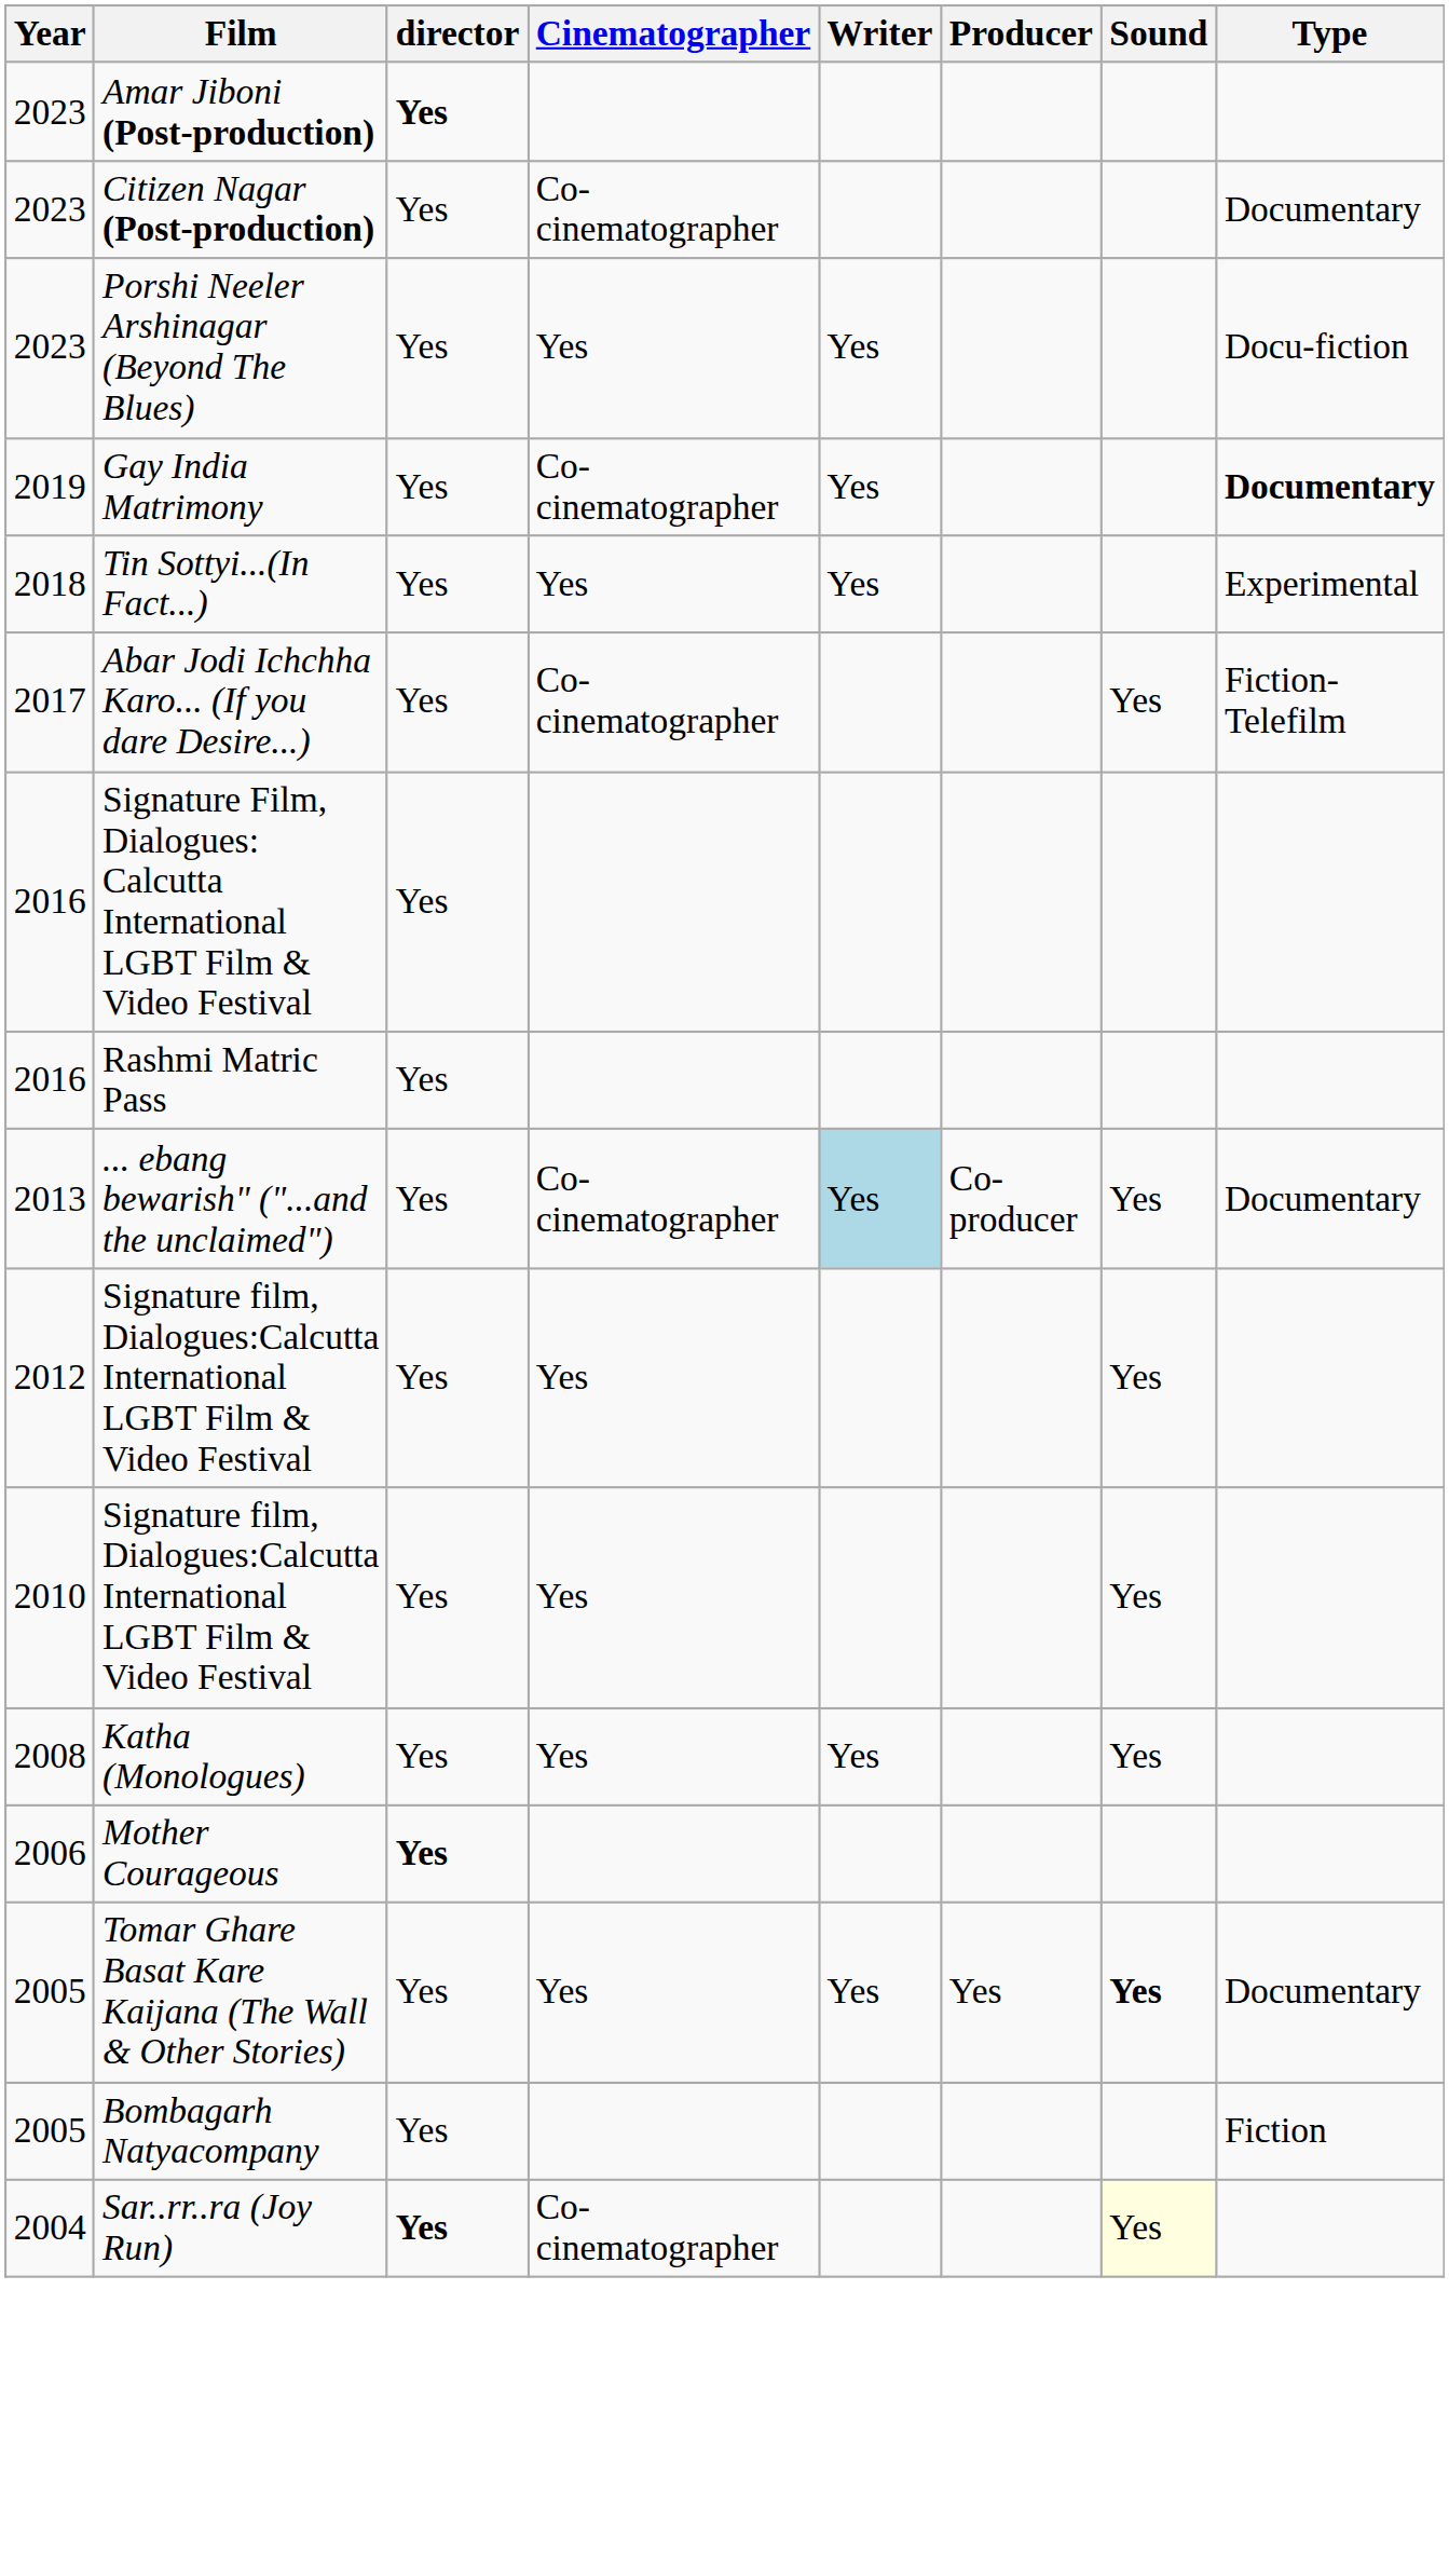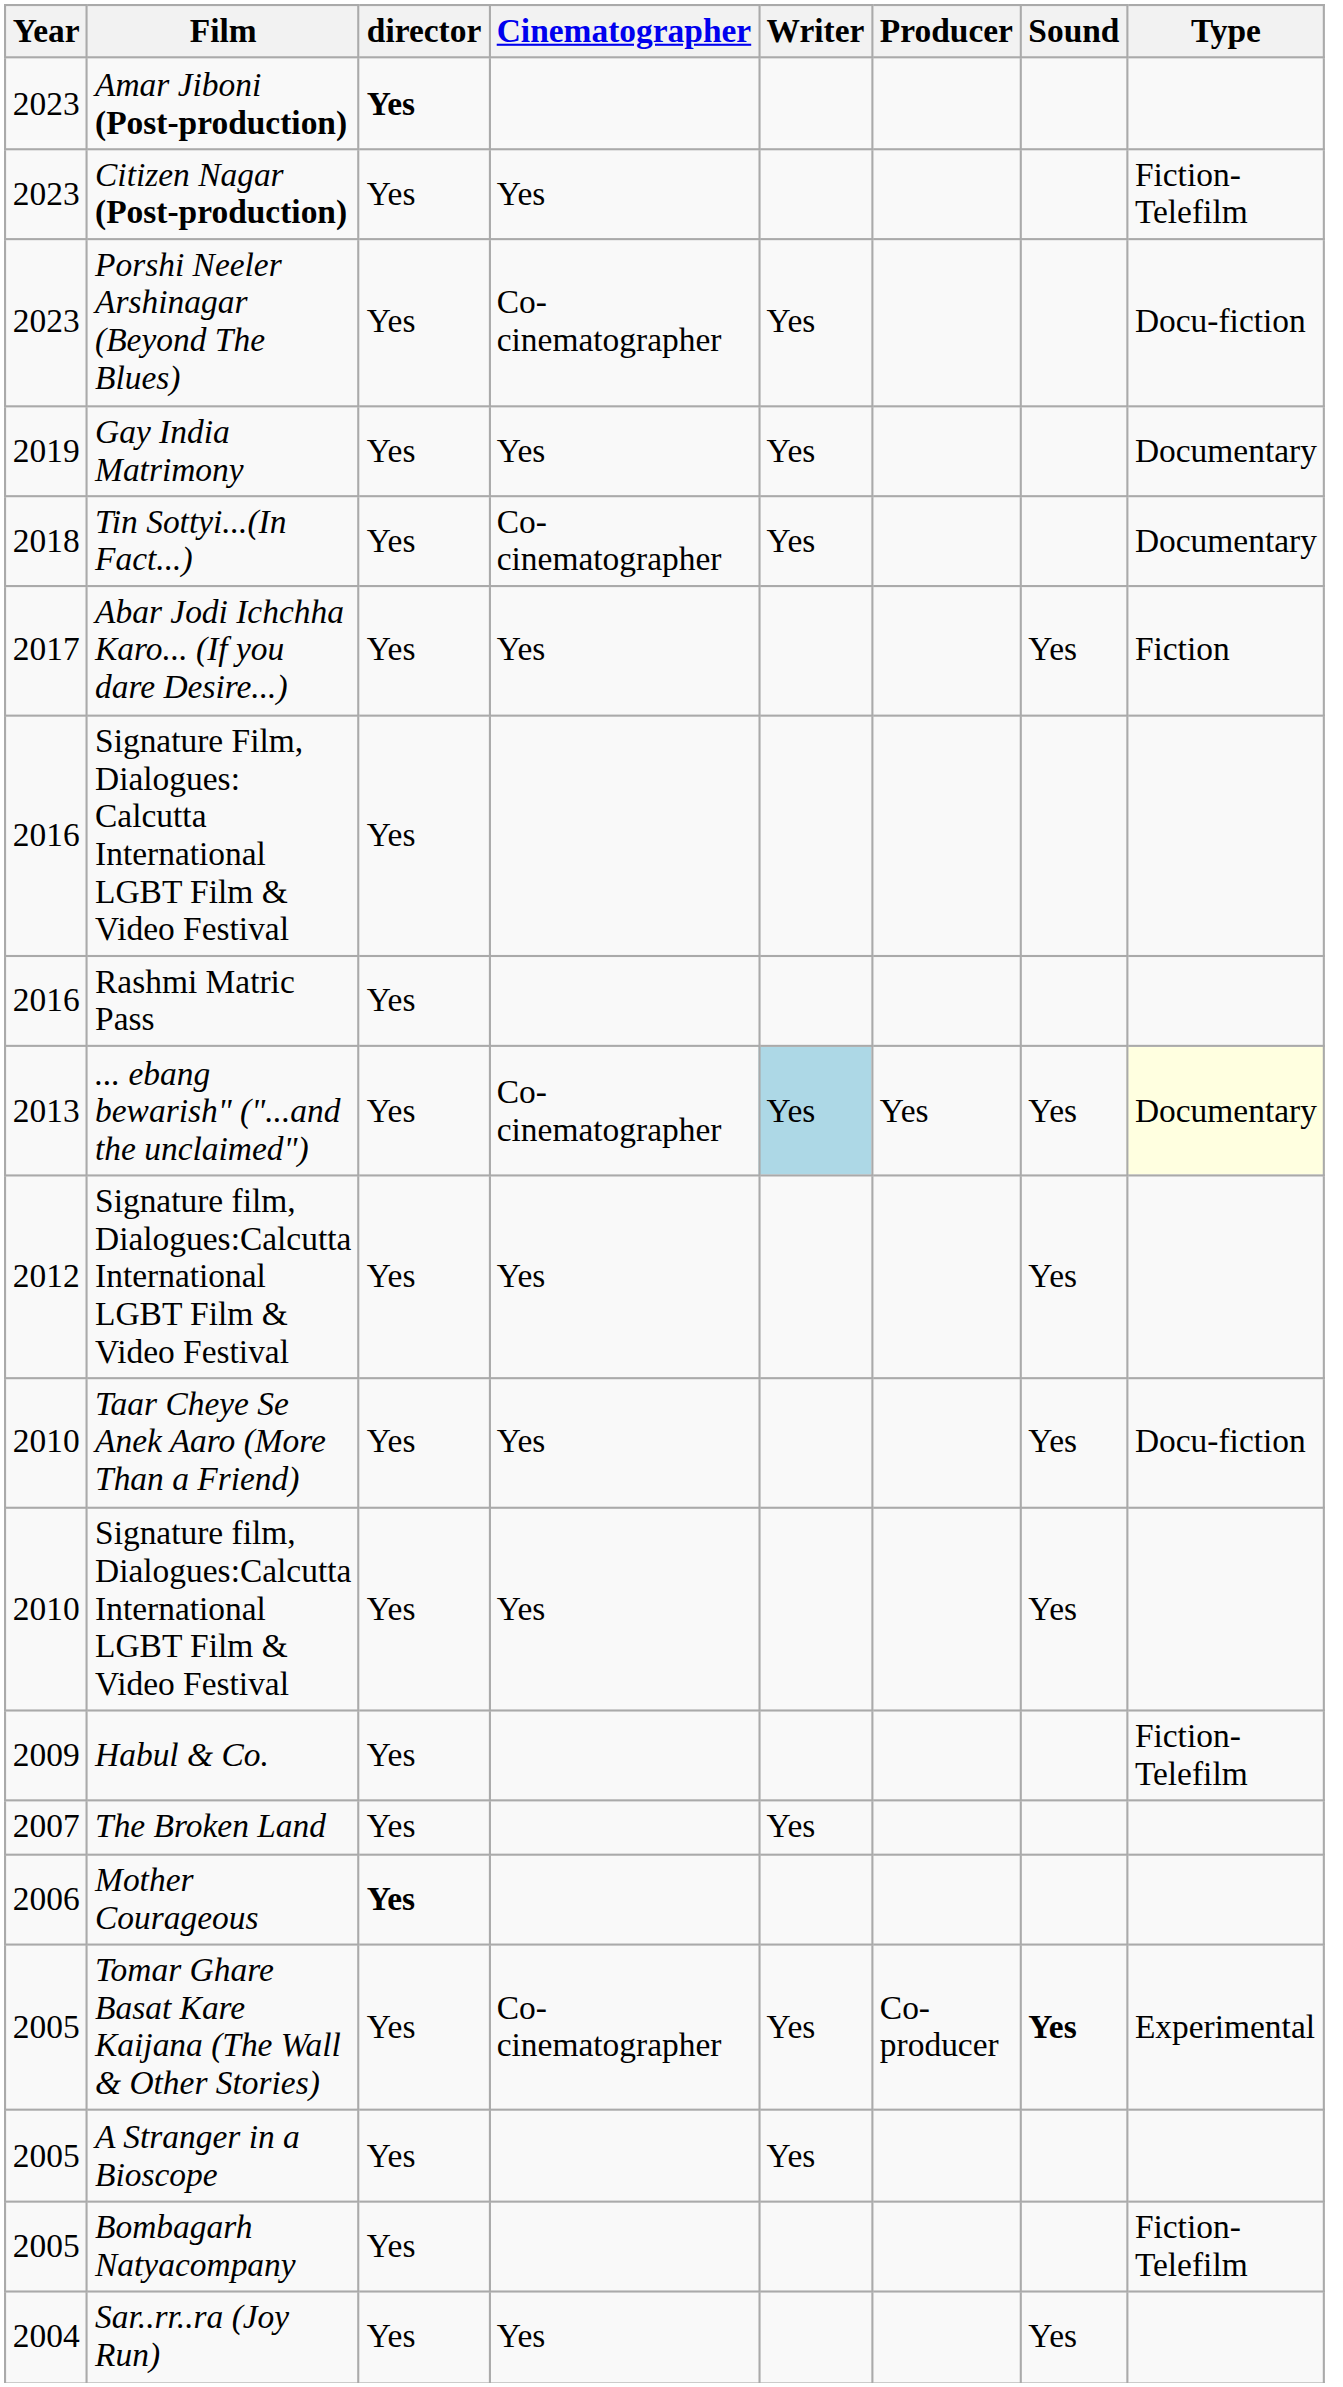Citizen Nagar (Post-production) | Cinematographer: Co-cinematographer -> Yes
Citizen Nagar (Post-production) | Type: Documentary -> Fiction-Telefilm
Porshi Neeler Arshinagar (Beyond The Blues) | Cinematographer: Yes -> Co-cinematographer
Gay India Matrimony | Cinematographer: Co-cinematographer -> Yes
Gay India Matrimony | Type: bold -> normal
Tin Sottyi...(In Fact...) | Cinematographer: Yes -> Co-cinematographer
Tin Sottyi...(In Fact...) | Type: Experimental -> Documentary
Abar Jodi Ichchha Karo... (If you dare Desire...) | Cinematographer: Co-cinematographer -> Yes
Abar Jodi Ichchha Karo... (If you dare Desire...) | Type: Fiction-Telefilm -> Fiction
... ebang bewarish" ("...and the unclaimed") | Producer: Co-producer -> Yes
... ebang bewarish" ("...and the unclaimed") | Type: no background -> lightyellow background
+ row: 2010 | Taar Cheye Se Anek Aaro (More Than a Friend) | Yes | Yes | Yes | Docu-fiction
+ row: 2009 | Habul & Co. | Yes | Fiction-Telefilm
- row: 2008 | Katha (Monologues) | Yes | Yes | Yes | Yes
+ row: 2007 | The Broken Land | Yes | Yes
Tomar Ghare Basat Kare Kaijana (The Wall & Other Stories) | Cinematographer: Yes -> Co-cinematographer
Tomar Ghare Basat Kare Kaijana (The Wall & Other Stories) | Producer: Yes -> Co-producer
Tomar Ghare Basat Kare Kaijana (The Wall & Other Stories) | Type: Documentary -> Experimental
+ row: 2005 | A Stranger in a Bioscope | Yes | Yes
Bombagarh Natyacompany | Type: Fiction -> Fiction-Telefilm
Sar..rr..ra (Joy Run) | director: bold -> normal
Sar..rr..ra (Joy Run) | Cinematographer: Co-cinematographer -> Yes
Sar..rr..ra (Joy Run) | Sound: lightyellow background -> no background
